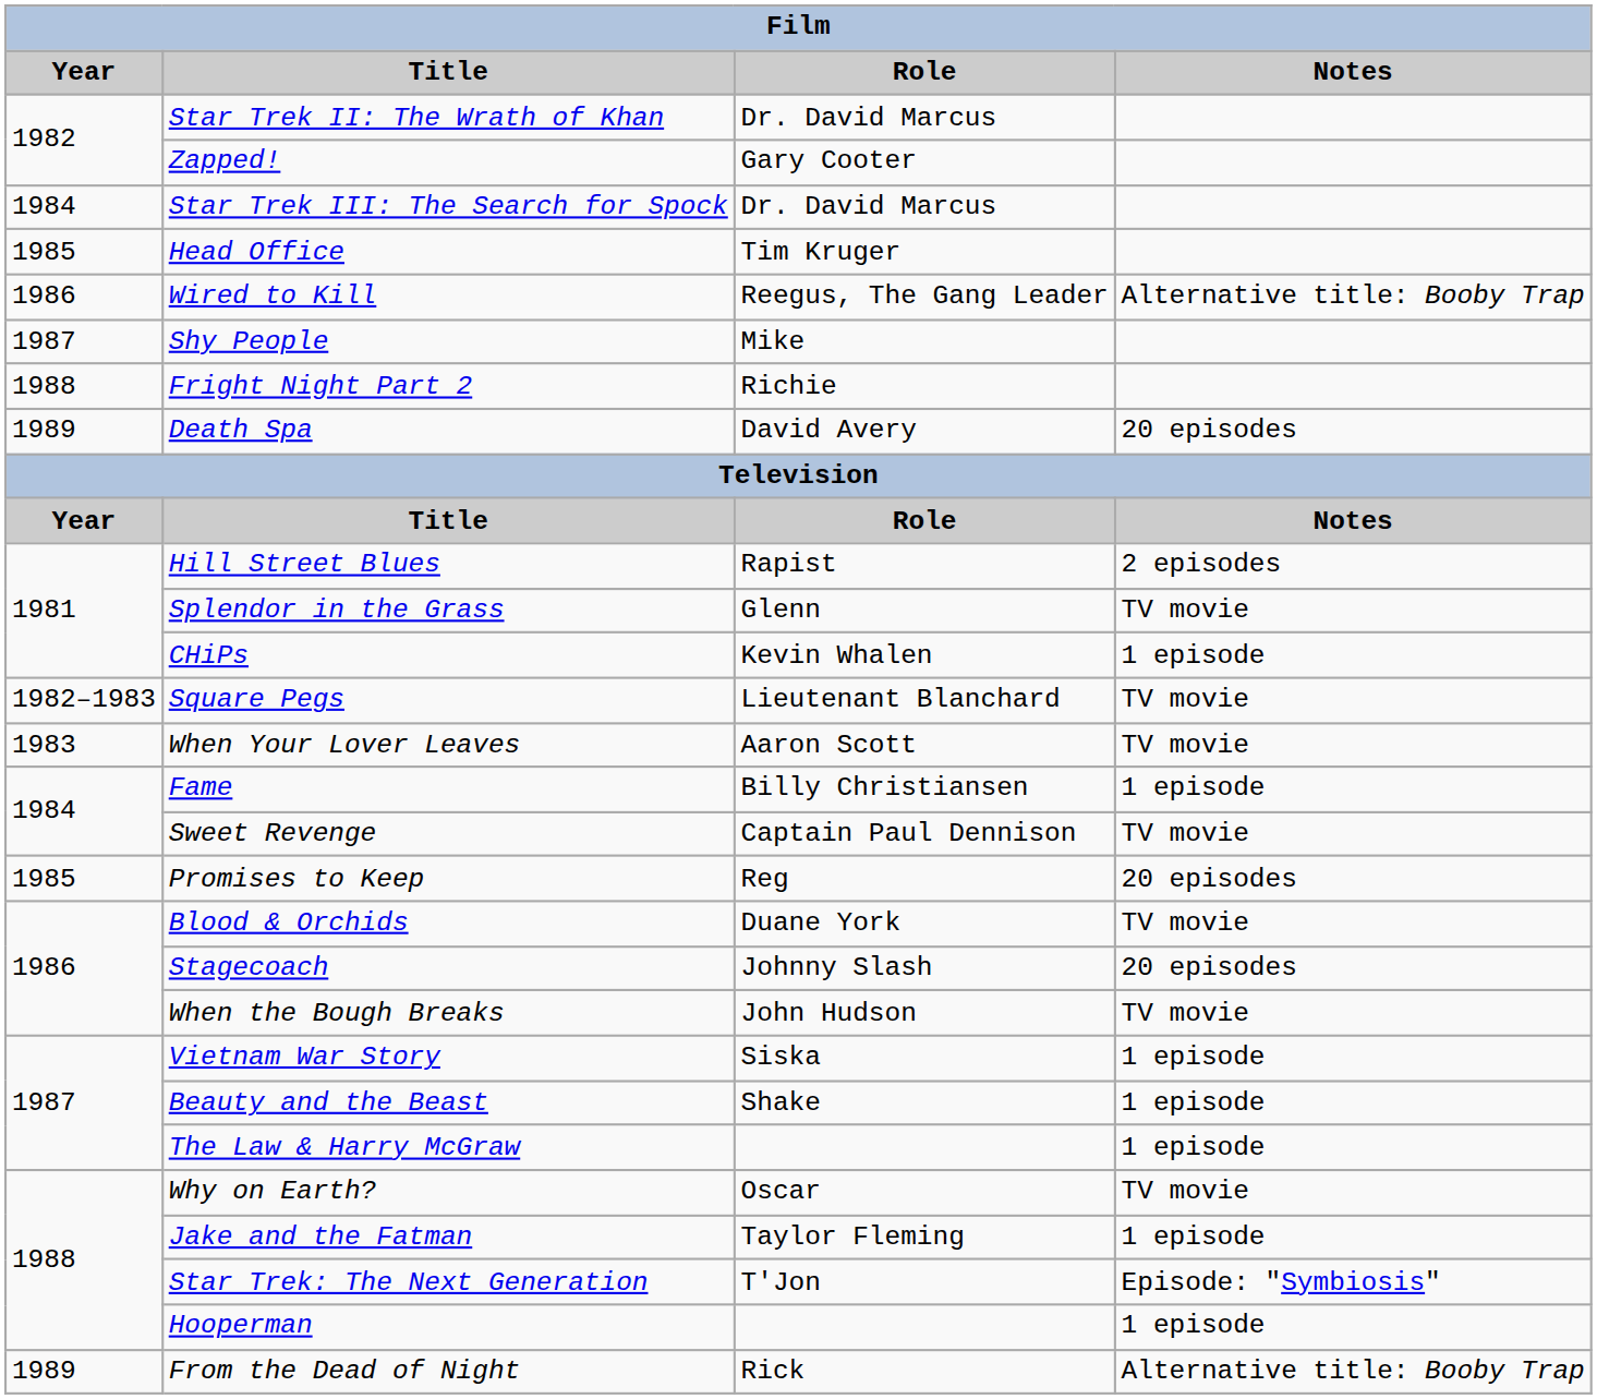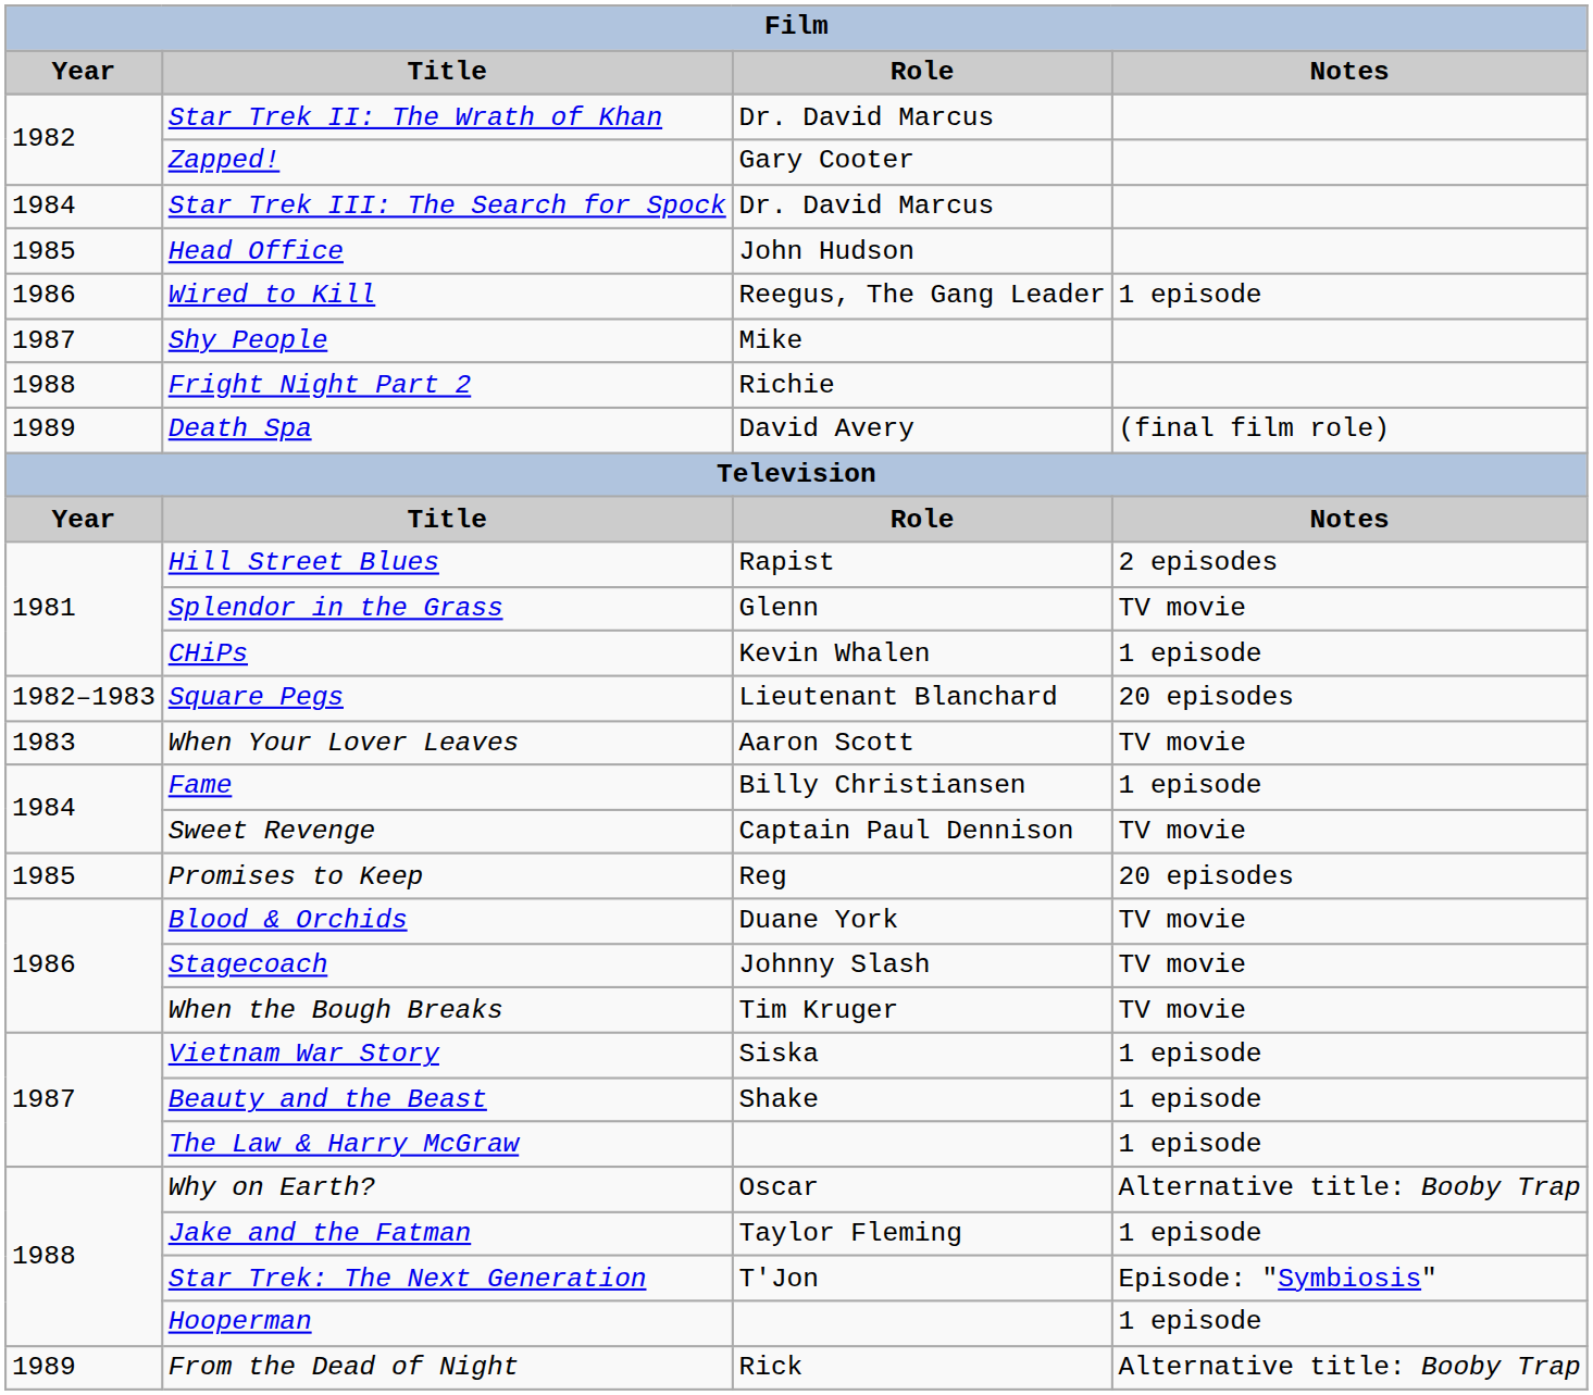Head Office | Role: Tim Kruger -> John Hudson
Wired to Kill | Notes: Alternative title: Booby Trap -> 1 episode
Death Spa | Notes: 20 episodes -> (final film role)
Square Pegs | Notes: TV movie -> 20 episodes
Stagecoach | Notes: 20 episodes -> TV movie
When the Bough Breaks | Role: John Hudson -> Tim Kruger
Why on Earth? | Notes: TV movie -> Alternative title: Booby Trap
